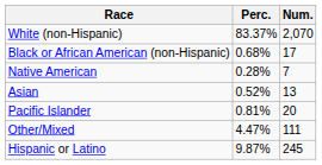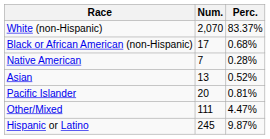columns swapped: Num. <-> Perc.
